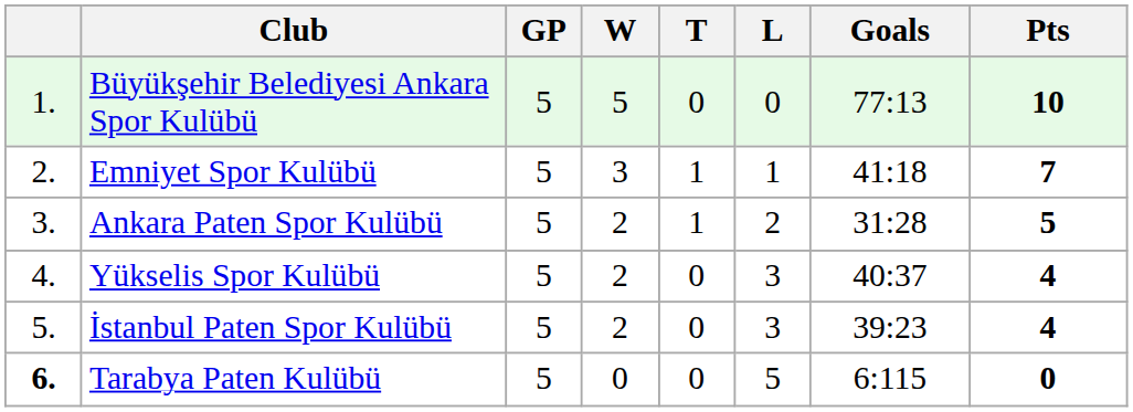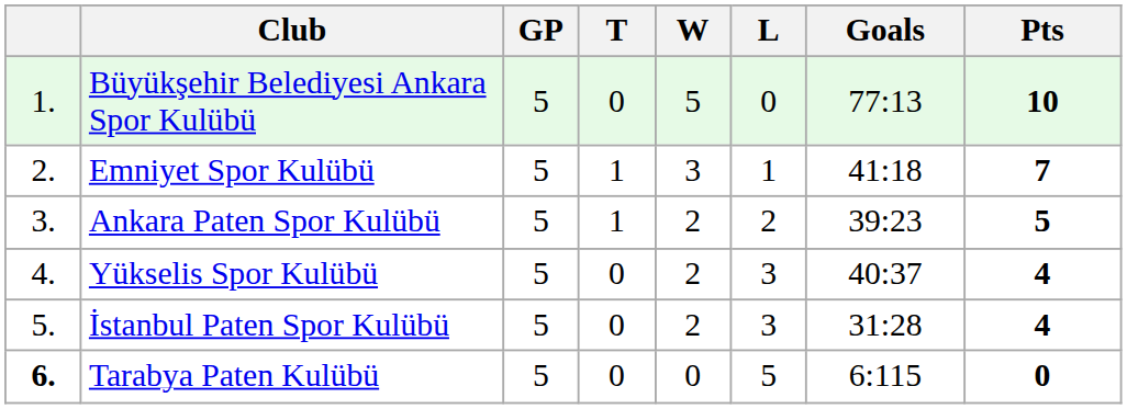columns swapped: W <-> T
Ankara Paten Spor Kulübü | Goals: 31:28 -> 39:23
İstanbul Paten Spor Kulübü | Goals: 39:23 -> 31:28
